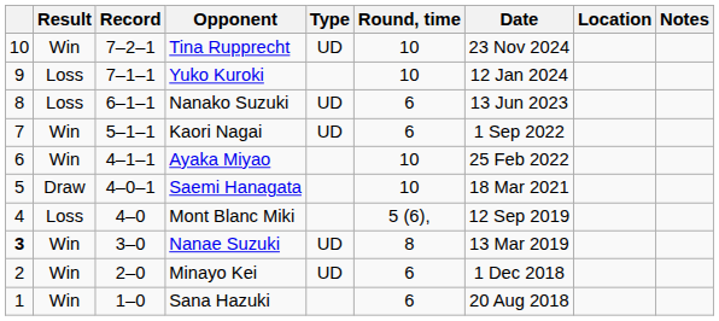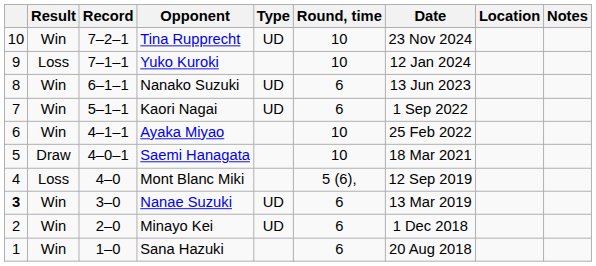Nanako Suzuki | Result: Loss -> Win
Nanae Suzuki | Round, time: 8 -> 6
